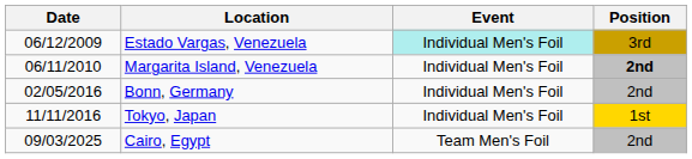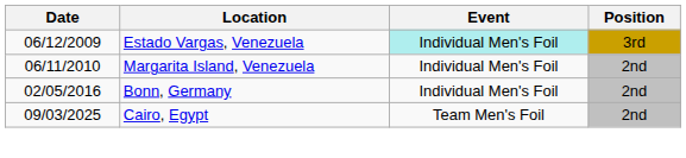Margarita Island, Venezuela | Position: bold -> normal
- row: 11/11/2016 | Tokyo, Japan | Individual Men's Foil | 1st
